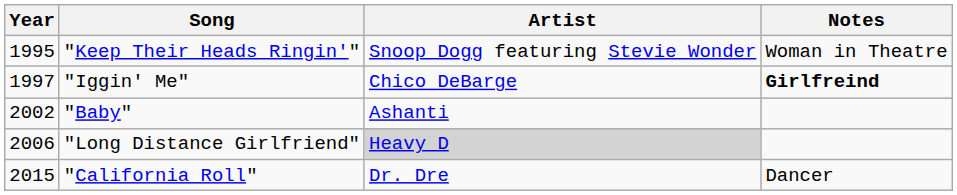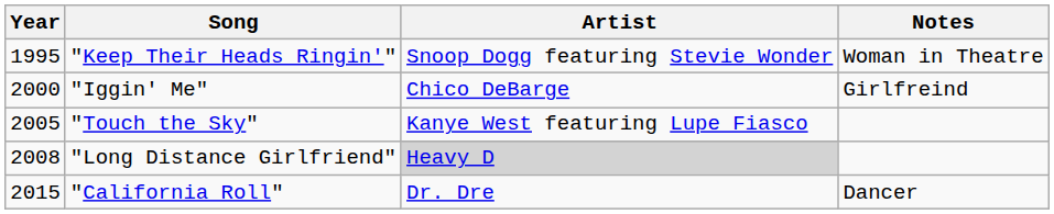"Iggin' Me" | Year: 1997 -> 2000
"Iggin' Me" | Notes: bold -> normal
- row: 2002 | "Baby" | Ashanti
+ row: 2005 | "Touch the Sky" | Kanye West featuring Lupe Fiasco
"Long Distance Girlfriend" | Year: 2006 -> 2008
